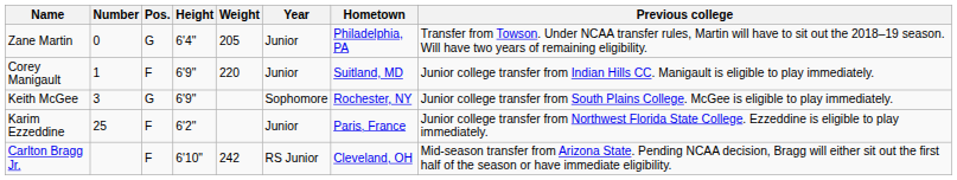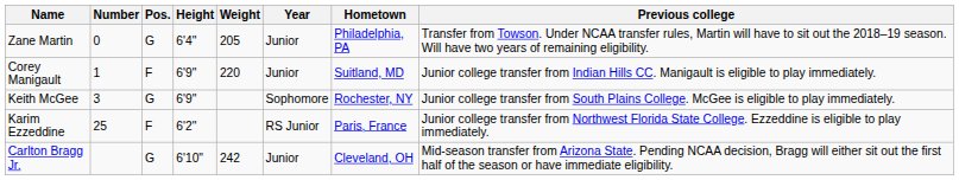Karim Ezzeddine | Year: Junior -> RS Junior
Carlton Bragg Jr. | Pos.: F -> G
Carlton Bragg Jr. | Year: RS Junior -> Junior
